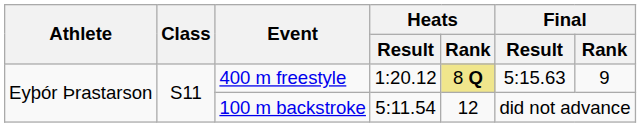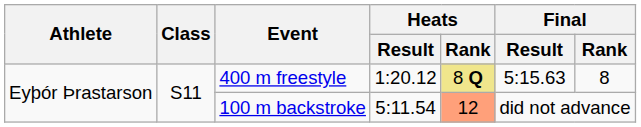400 m freestyle | Final / Rank: 9 -> 8
100 m backstroke | Heats / Rank: no background -> lightsalmon background
